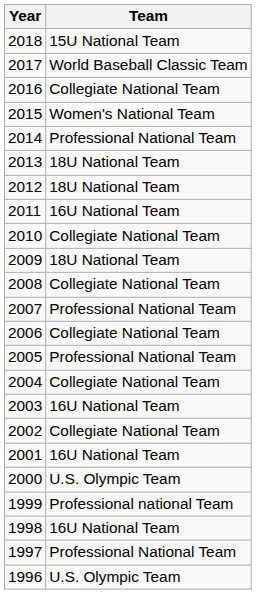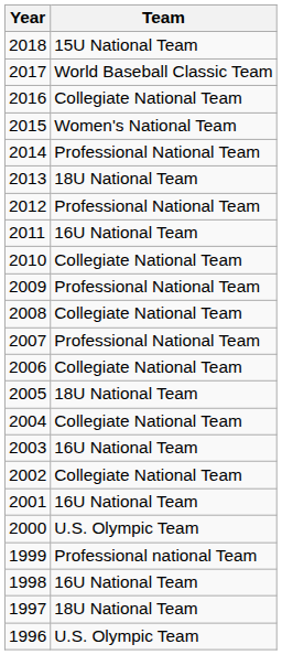2012 | Team: 18U National Team -> Professional National Team
2009 | Team: 18U National Team -> Professional National Team
2005 | Team: Professional National Team -> 18U National Team
1997 | Team: Professional National Team -> 18U National Team
